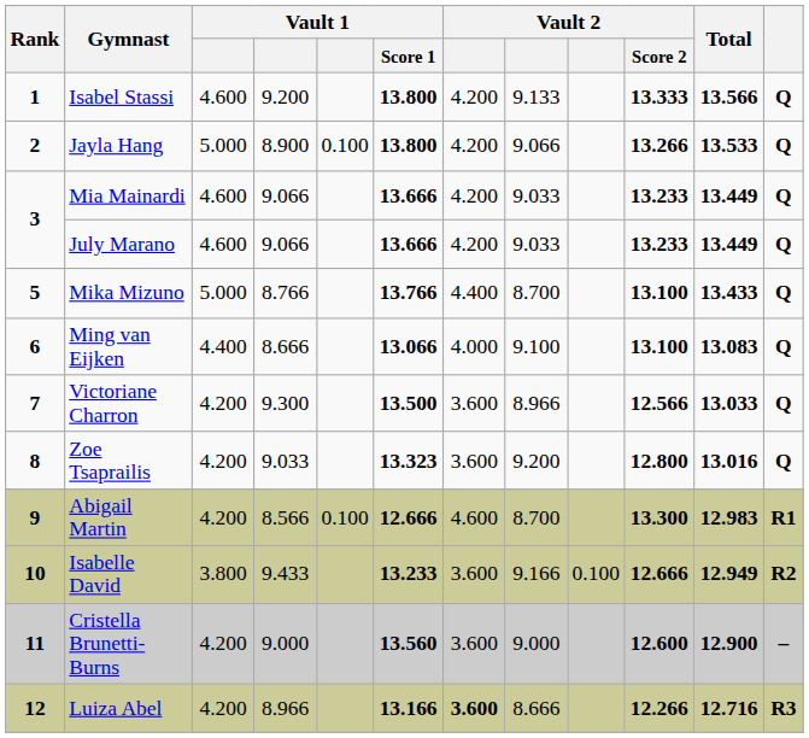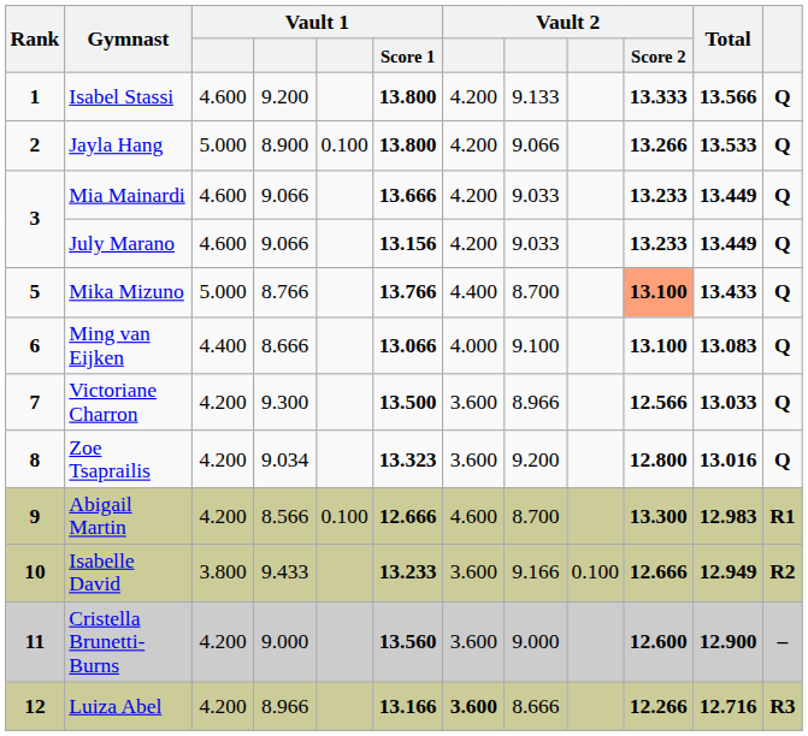July Marano | Vault 1 / Score 1: 13.666 -> 13.156
Mika Mizuno | Vault 2 / Score 2: no background -> lightsalmon background
Zoe Tsaprailis | column 4: 9.033 -> 9.034
